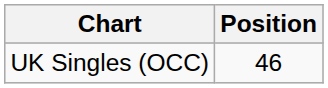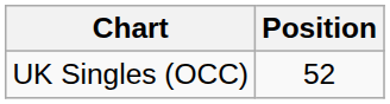UK Singles (OCC) | Position: 46 -> 52
